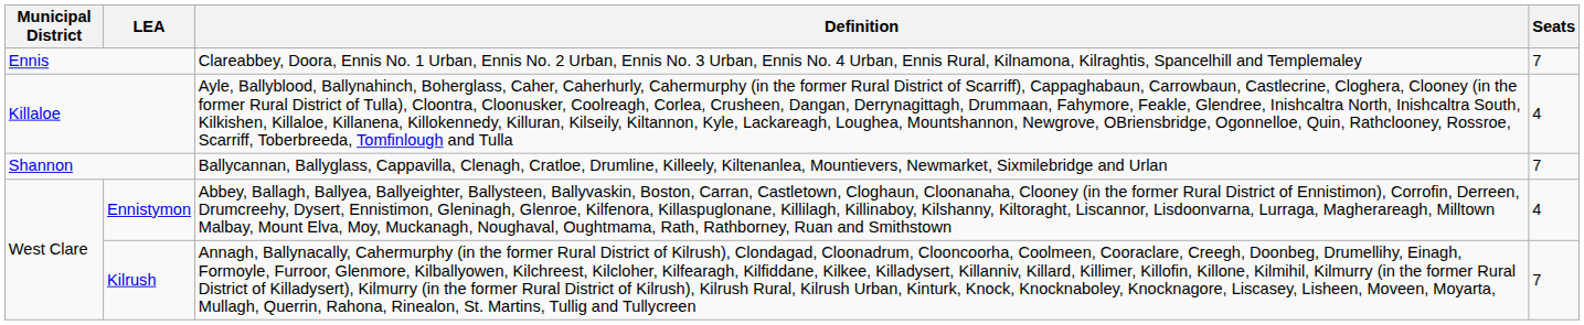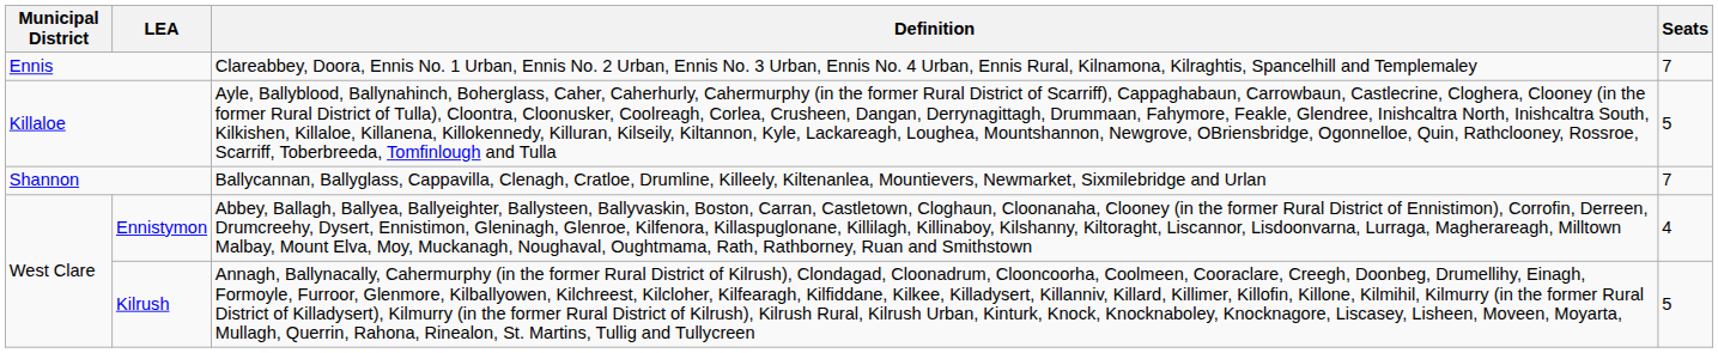Killaloe | Seats: 4 -> 5
Kilrush | Seats: 7 -> 5
